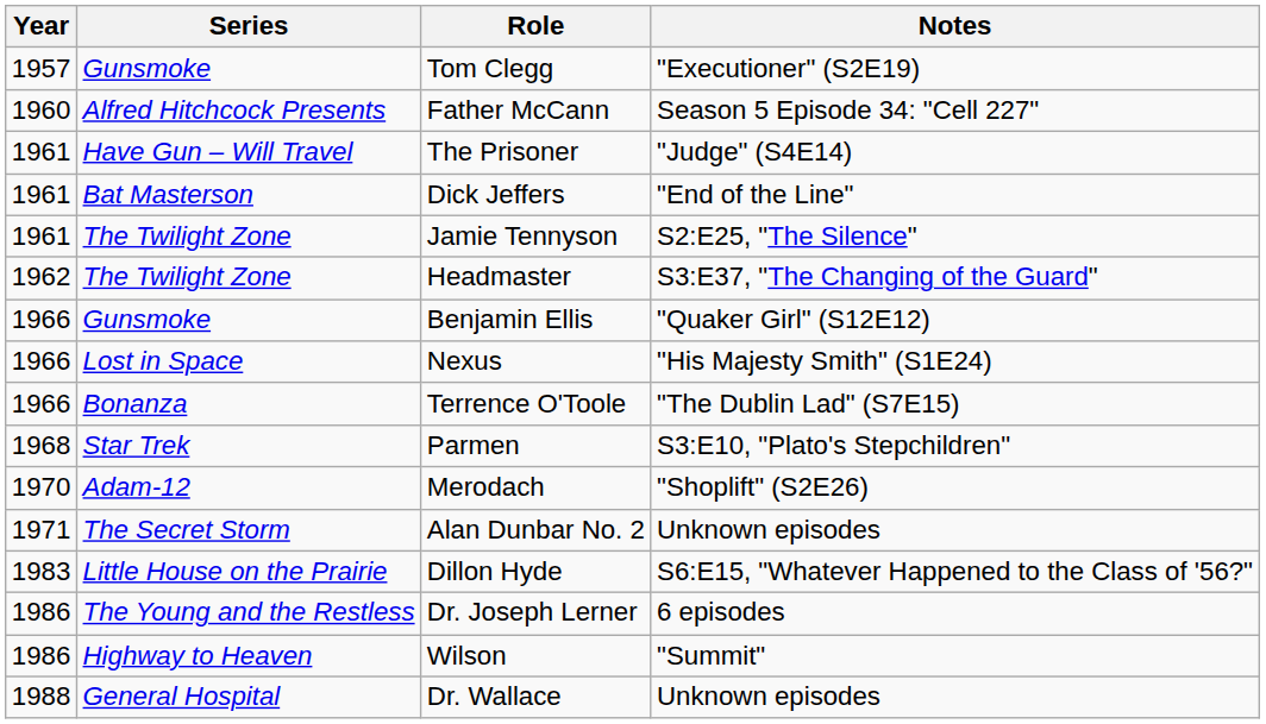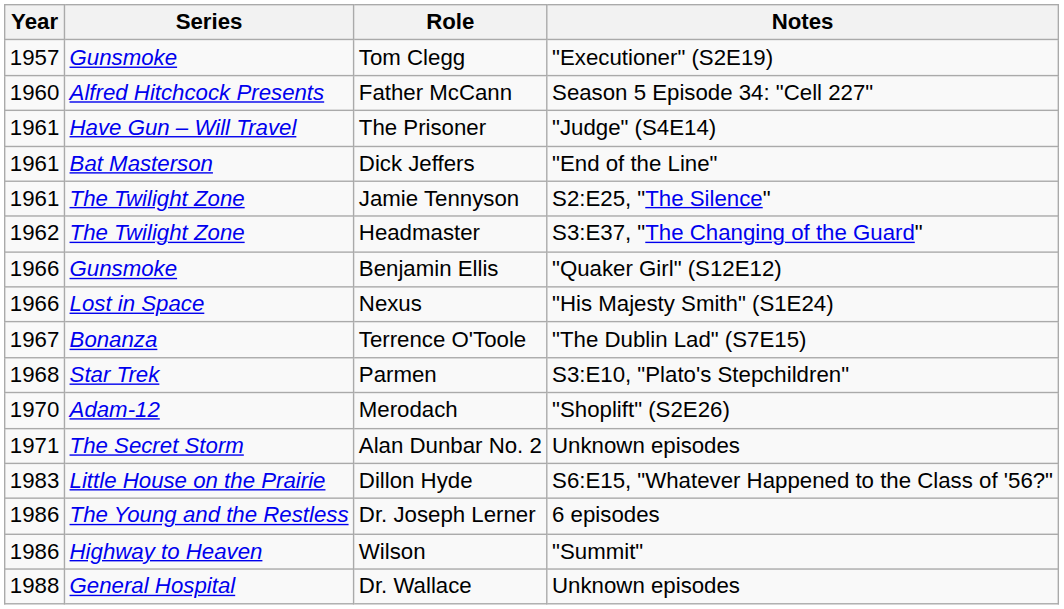Terrence O'Toole | Year: 1966 -> 1967
